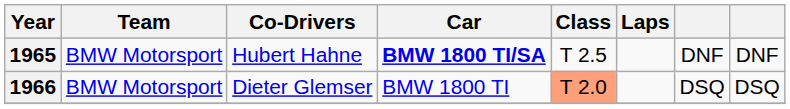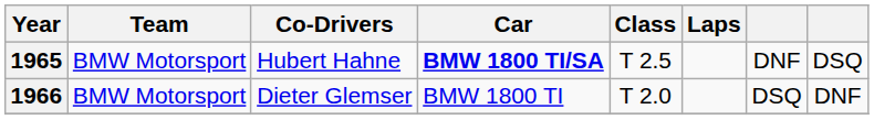1965 | column 8: DNF -> DSQ
1966 | Class: lightsalmon background -> no background
1966 | column 8: DSQ -> DNF
